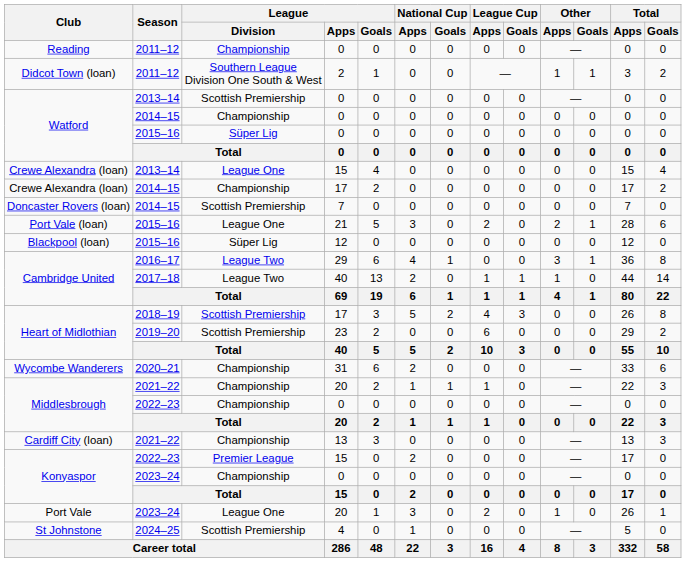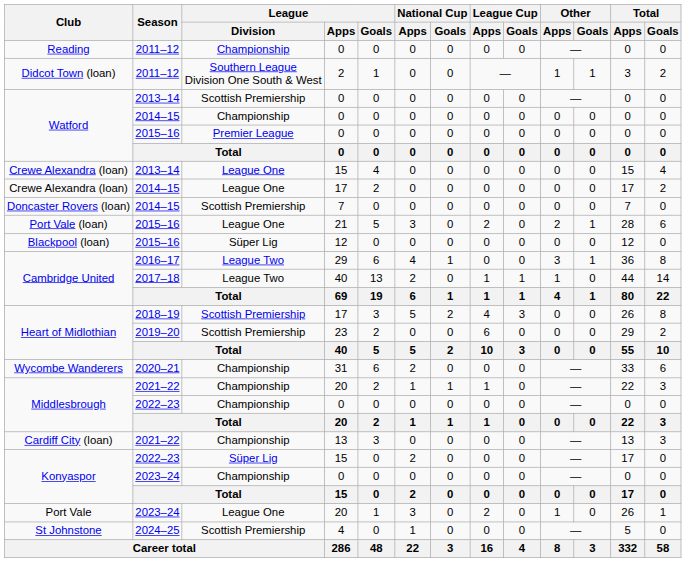Watford / 2015–16 | League / Division: Süper Lig -> Premier League
Crewe Alexandra (loan) / 2014–15 | League / Division: Championship -> League One
Konyaspor / 2022–23 | League / Division: Premier League -> Süper Lig
